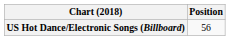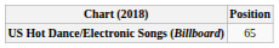US Hot Dance/Electronic Songs (Billboard) | Position: 56 -> 65
